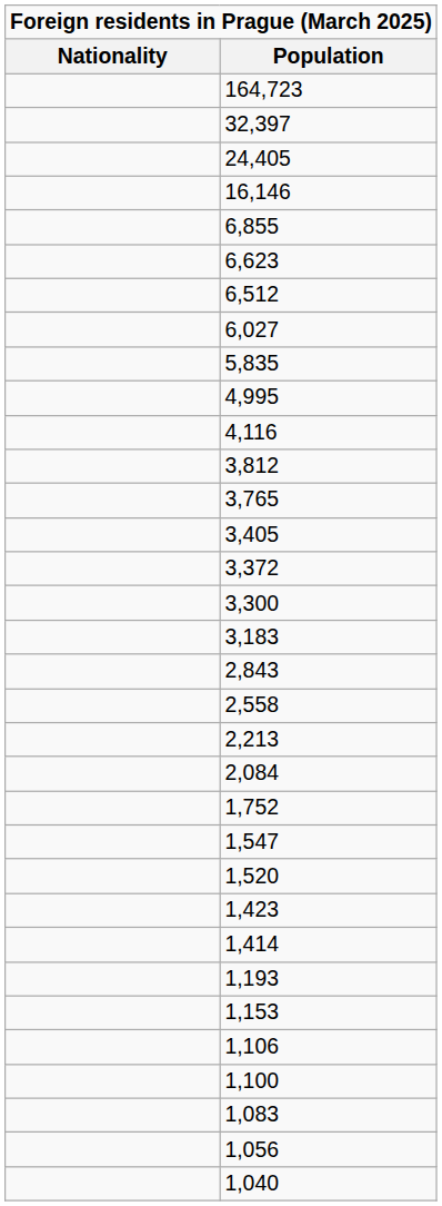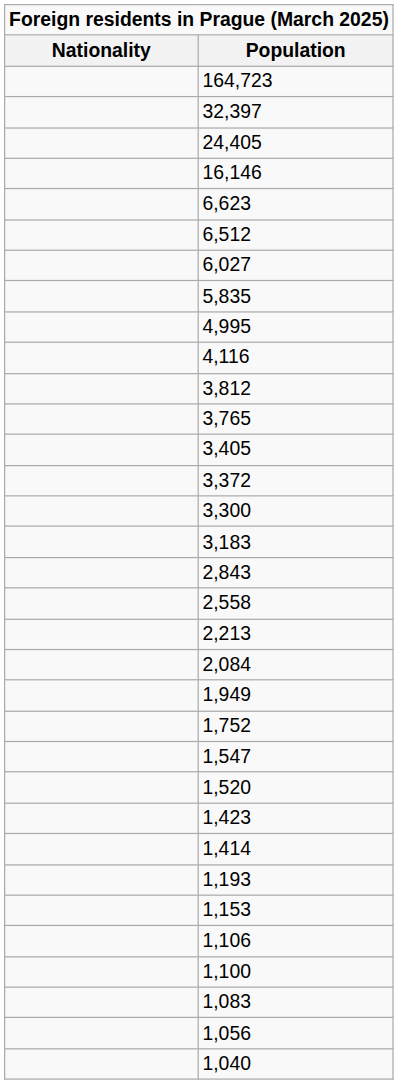- row: 6,855
+ row: 1,949
